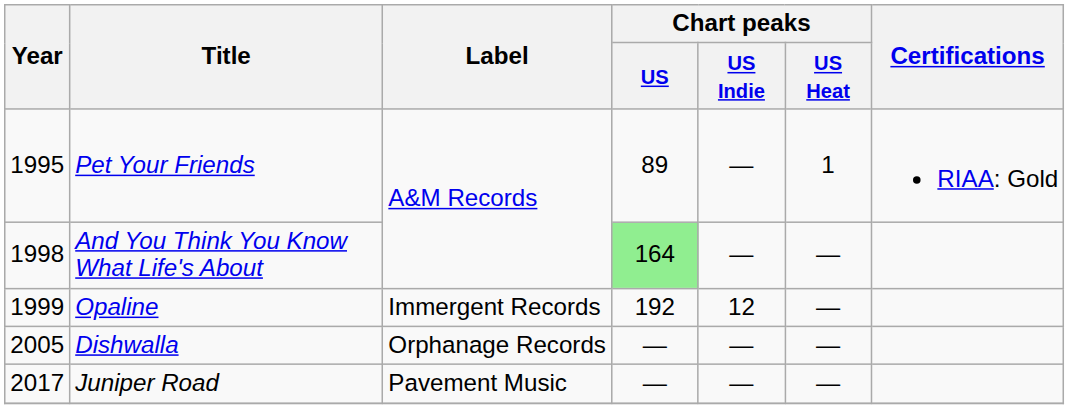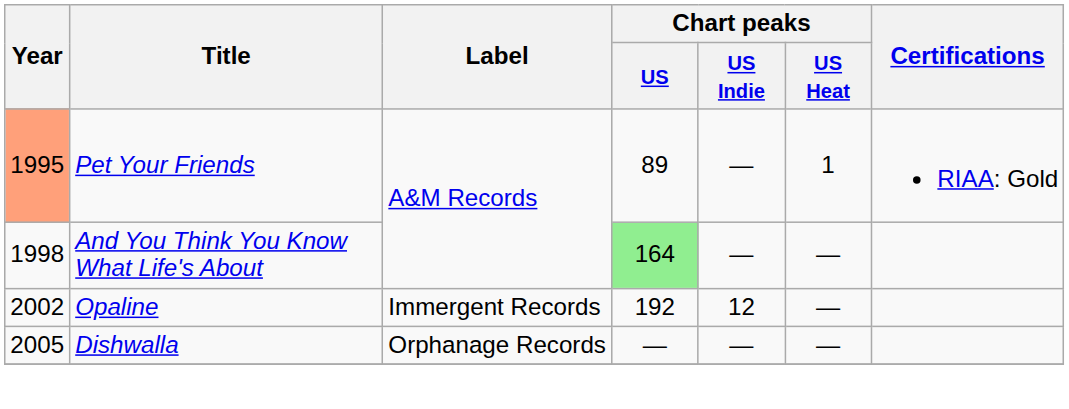Pet Your Friends | Year: no background -> lightsalmon background
Opaline | Year: 1999 -> 2002
- row: 2017 | Juniper Road | Pavement Music | — | — | —
